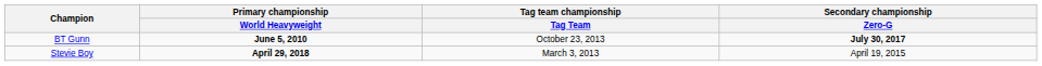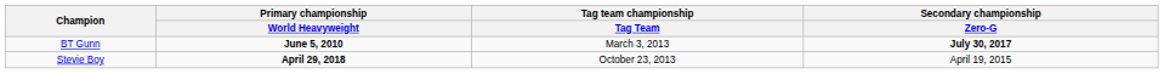BT Gunn | Tag team championship / Tag Team: October 23, 2013 -> March 3, 2013
Stevie Boy | Tag team championship / Tag Team: March 3, 2013 -> October 23, 2013
